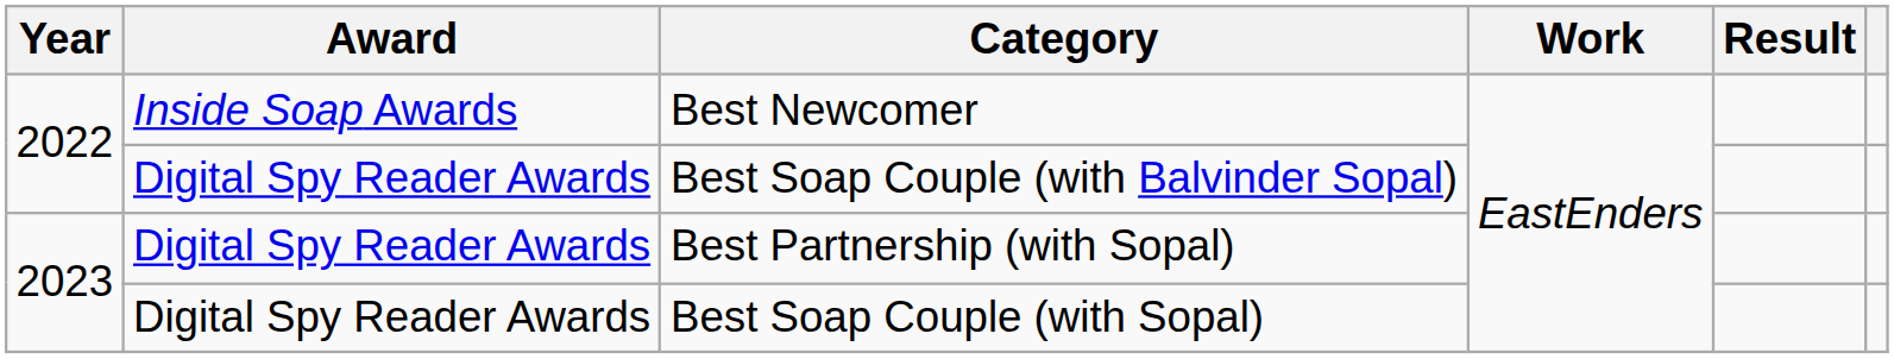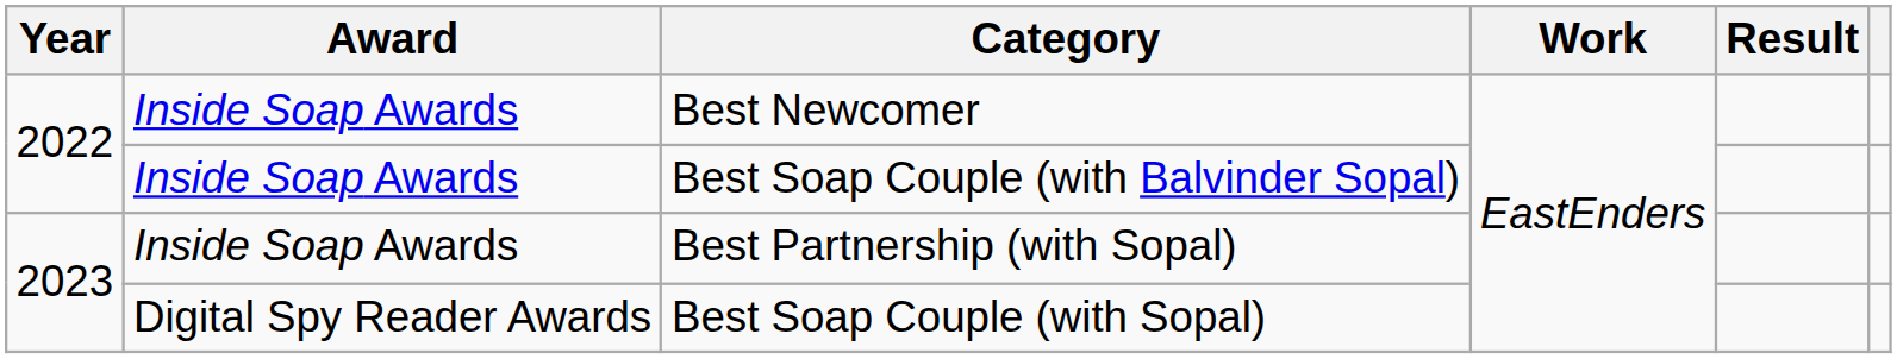Best Soap Couple (with Balvinder Sopal) | Award: Digital Spy Reader Awards -> Inside Soap Awards
Best Partnership (with Sopal) | Award: Digital Spy Reader Awards -> Inside Soap Awards
